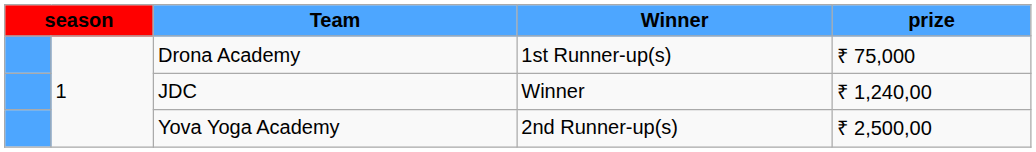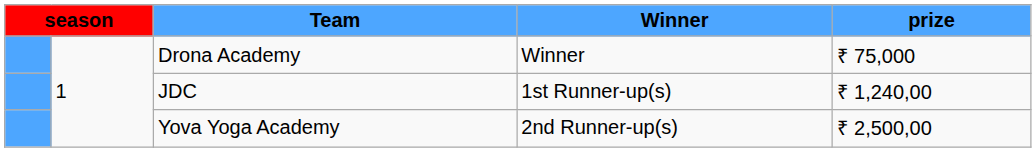Drona Academy | Winner: 1st Runner-up(s) -> Winner
JDC | Winner: Winner -> 1st Runner-up(s)
